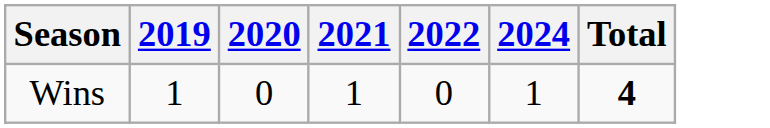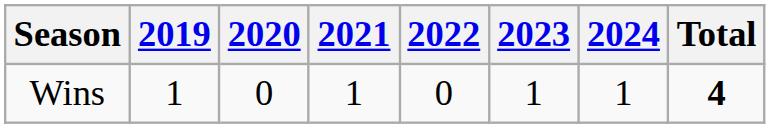+ column: 2023 | 1
